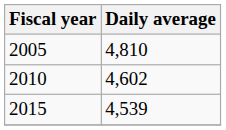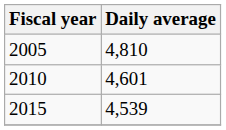2010 | Daily average: 4,602 -> 4,601
